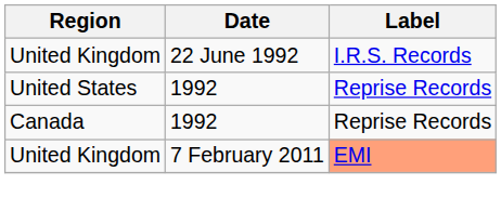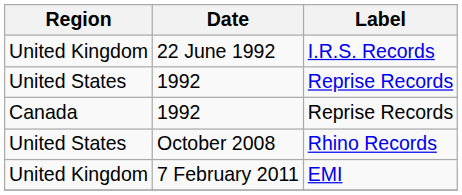+ row: United States | October 2008 | Rhino Records
7 February 2011 | Label: lightsalmon background -> no background
